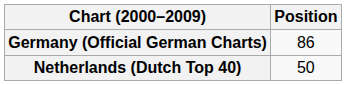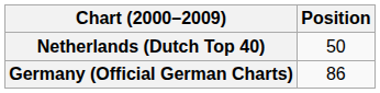rows swapped: Germany (Official German Charts) <-> Netherlands (Dutch Top 40)
